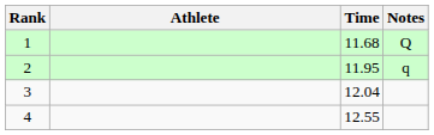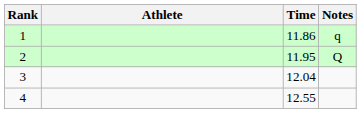1 | Time: 11.68 -> 11.86
1 | Notes: Q -> q
2 | Notes: q -> Q
